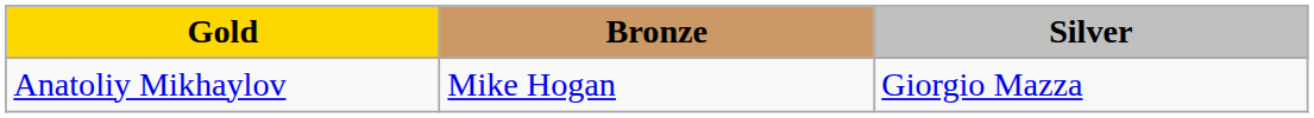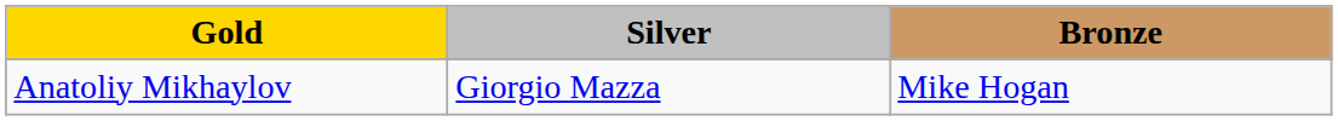columns swapped: Silver <-> Bronze
